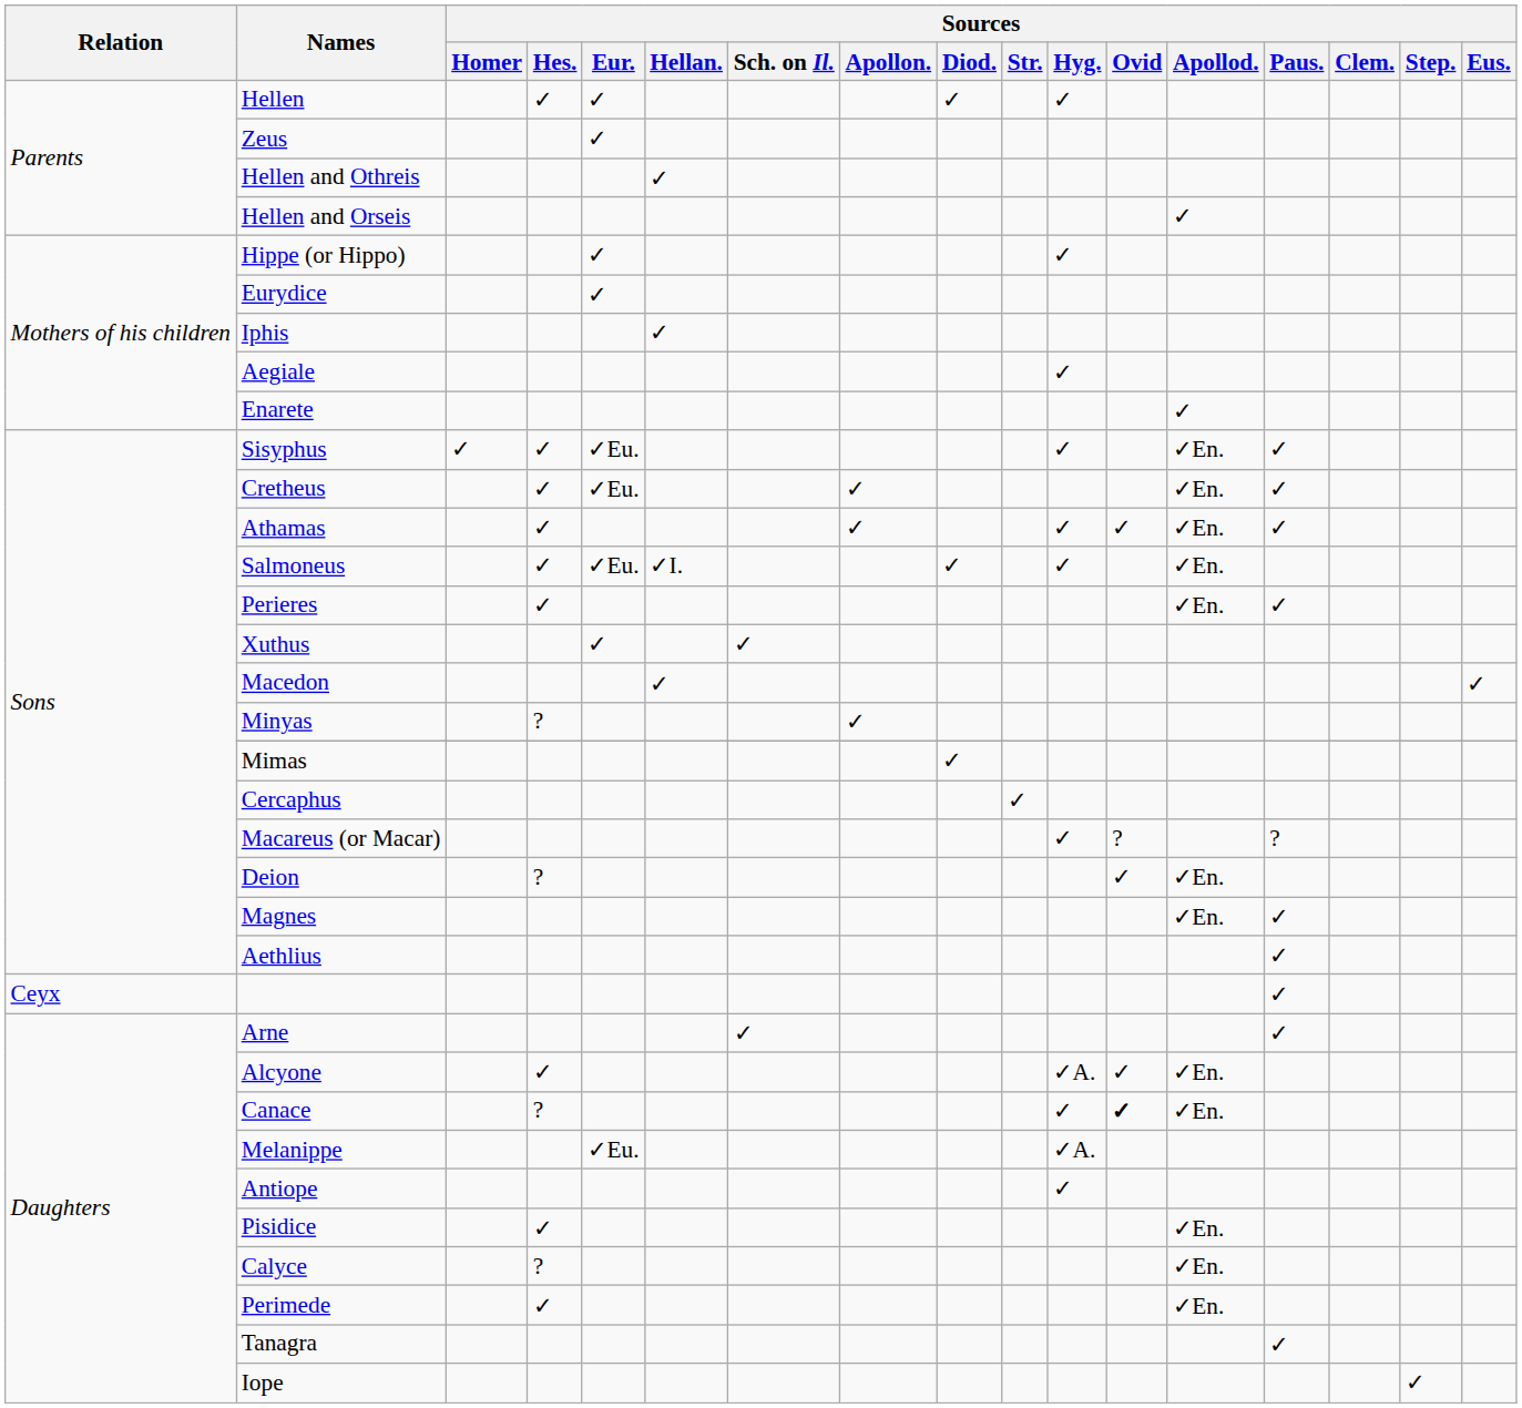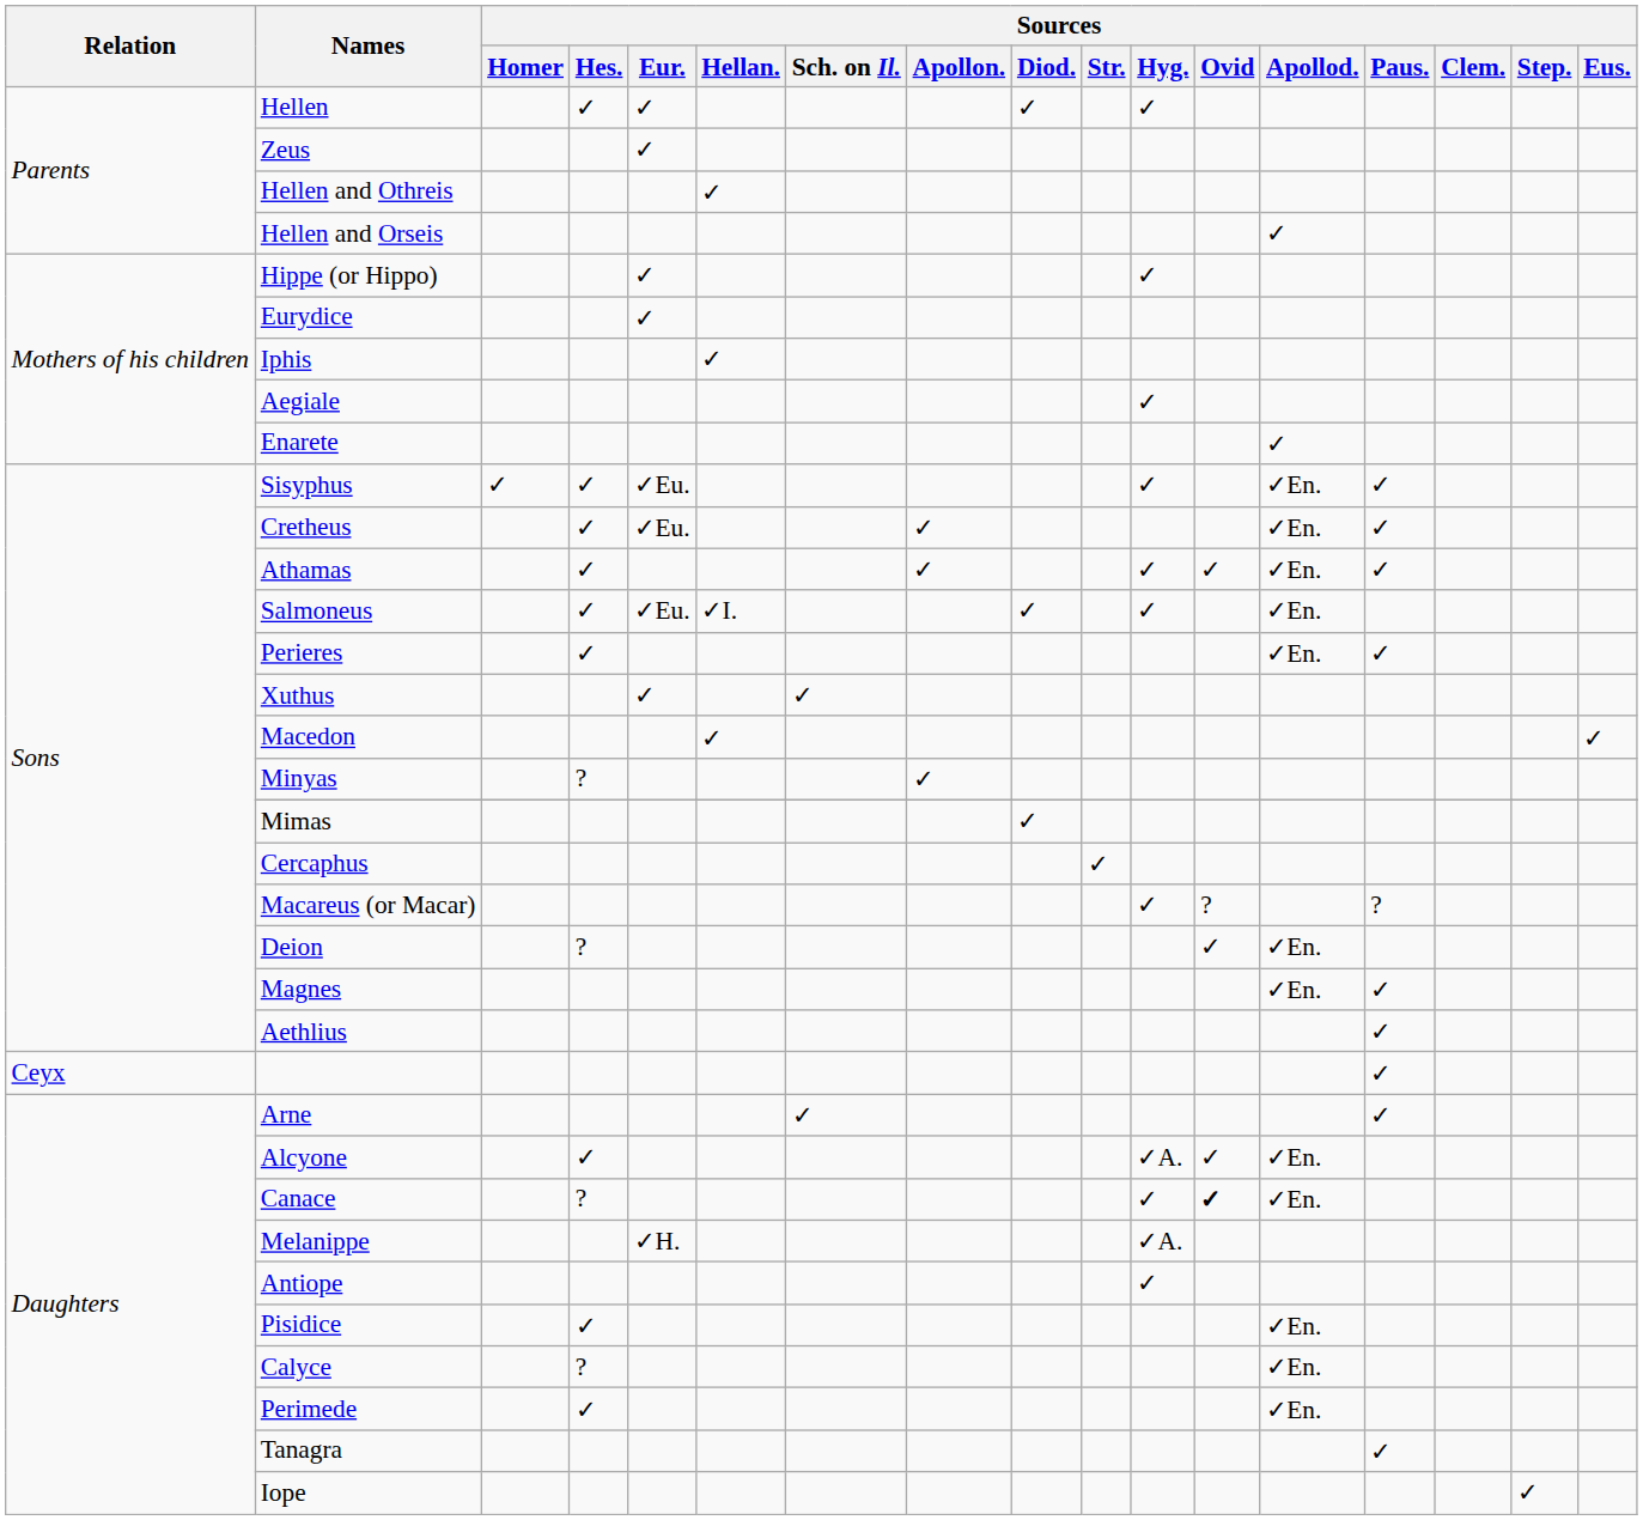Melanippe | Sources / Eur.: ✓Eu. -> ✓H.
